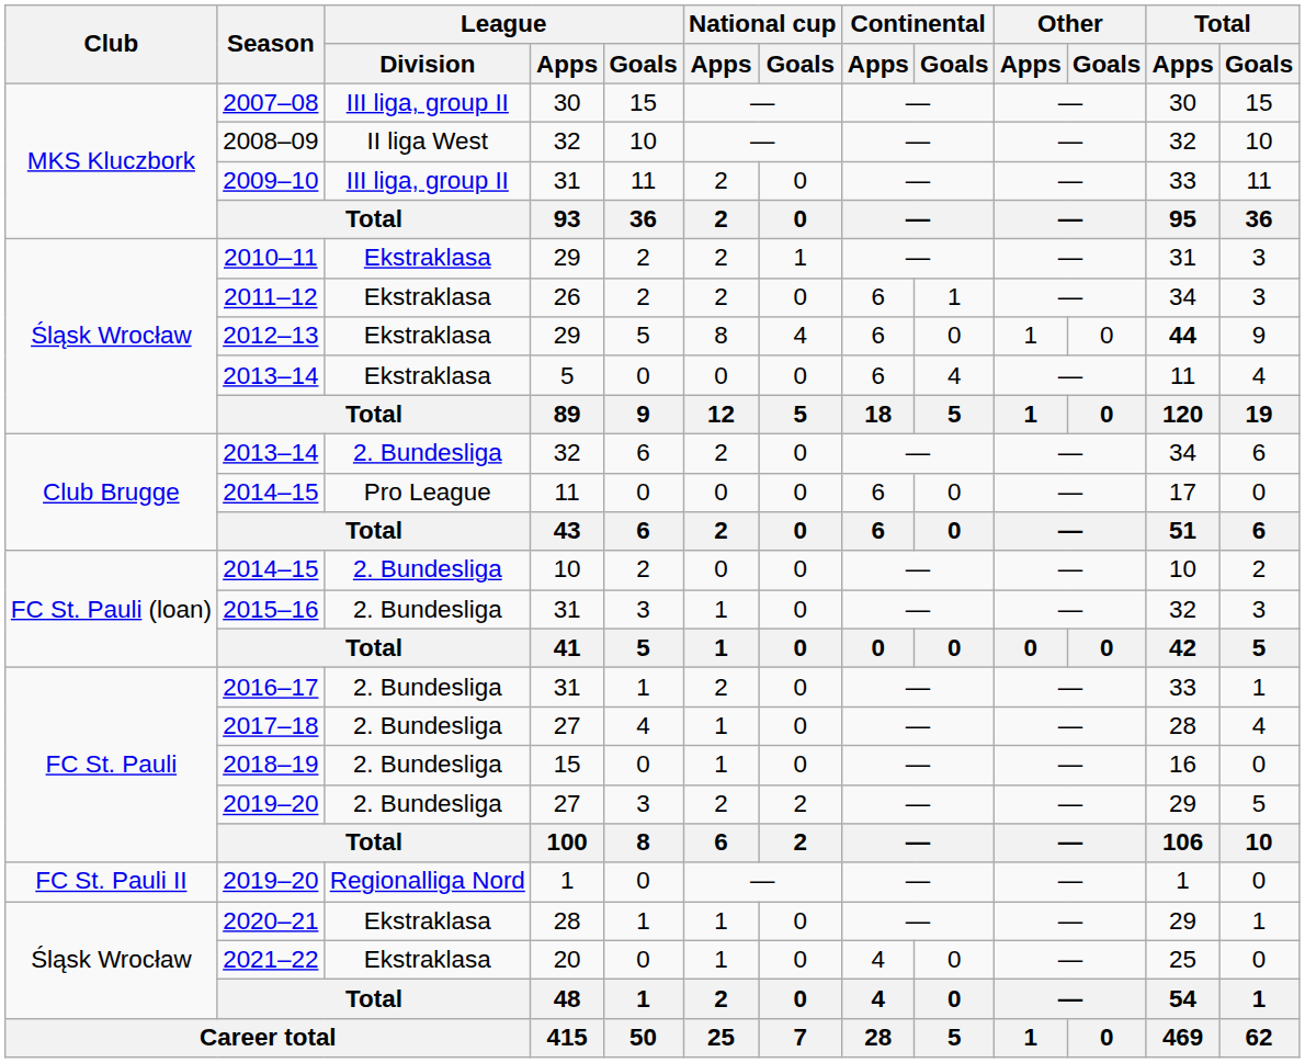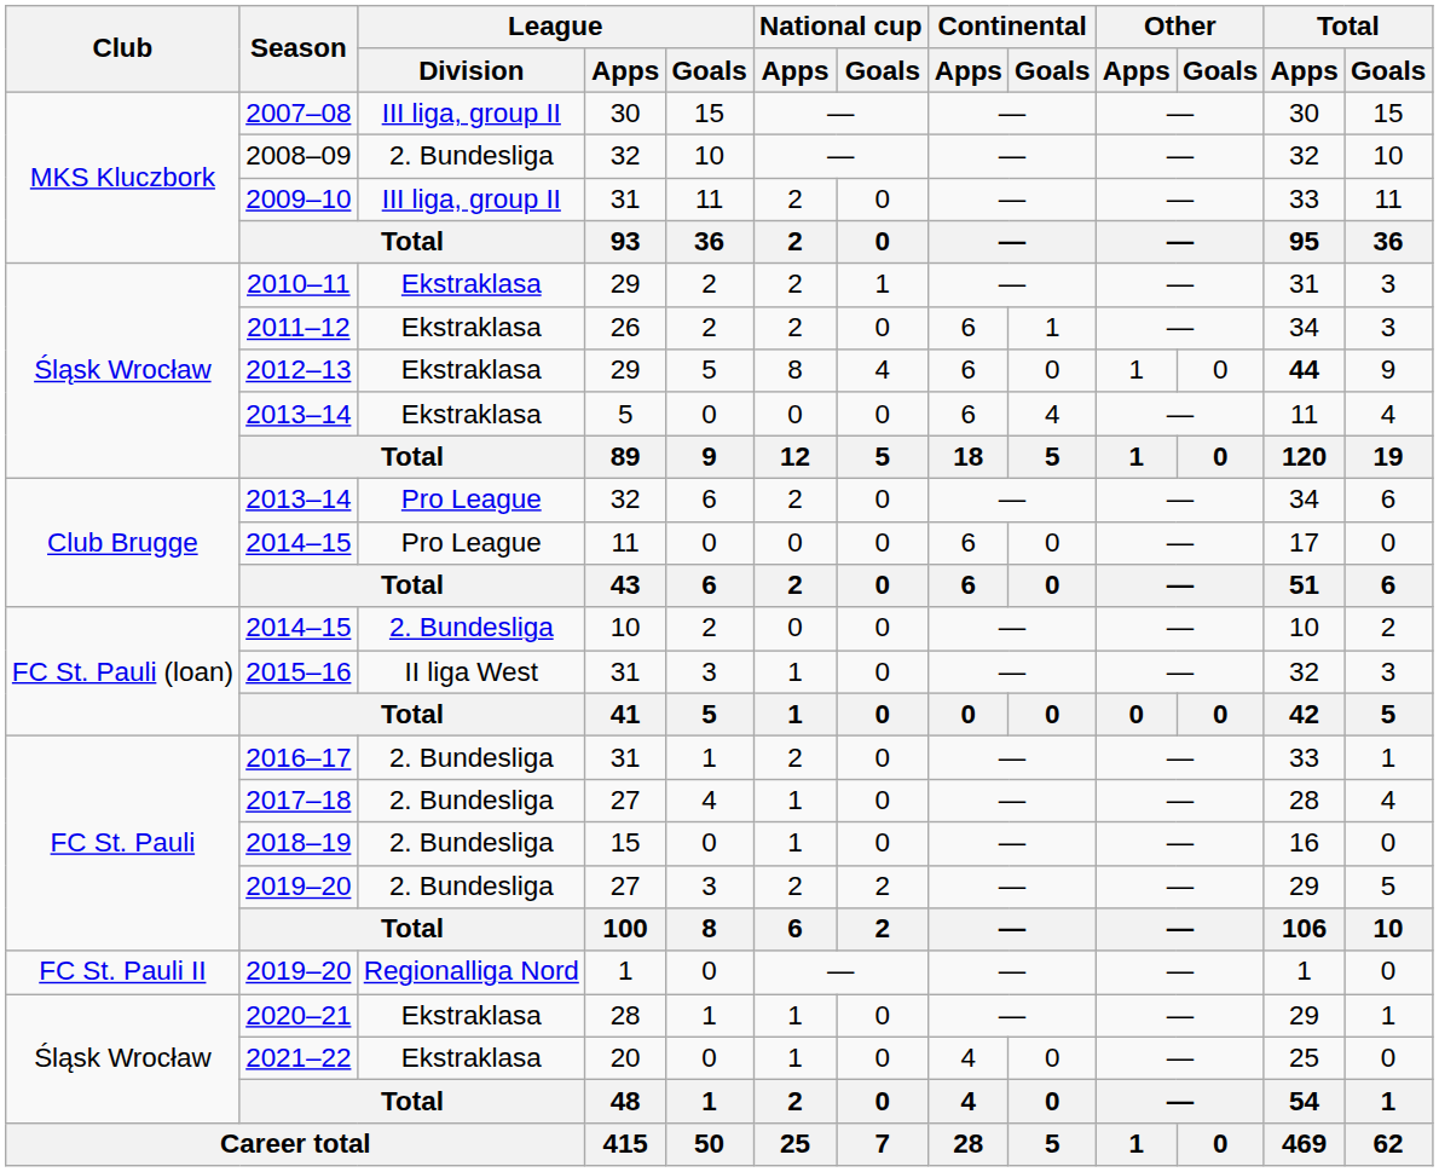2008–09 | League / Division: II liga West -> 2. Bundesliga
2013–14 / 32 | League / Division: 2. Bundesliga -> Pro League
2015–16 | League / Division: 2. Bundesliga -> II liga West
